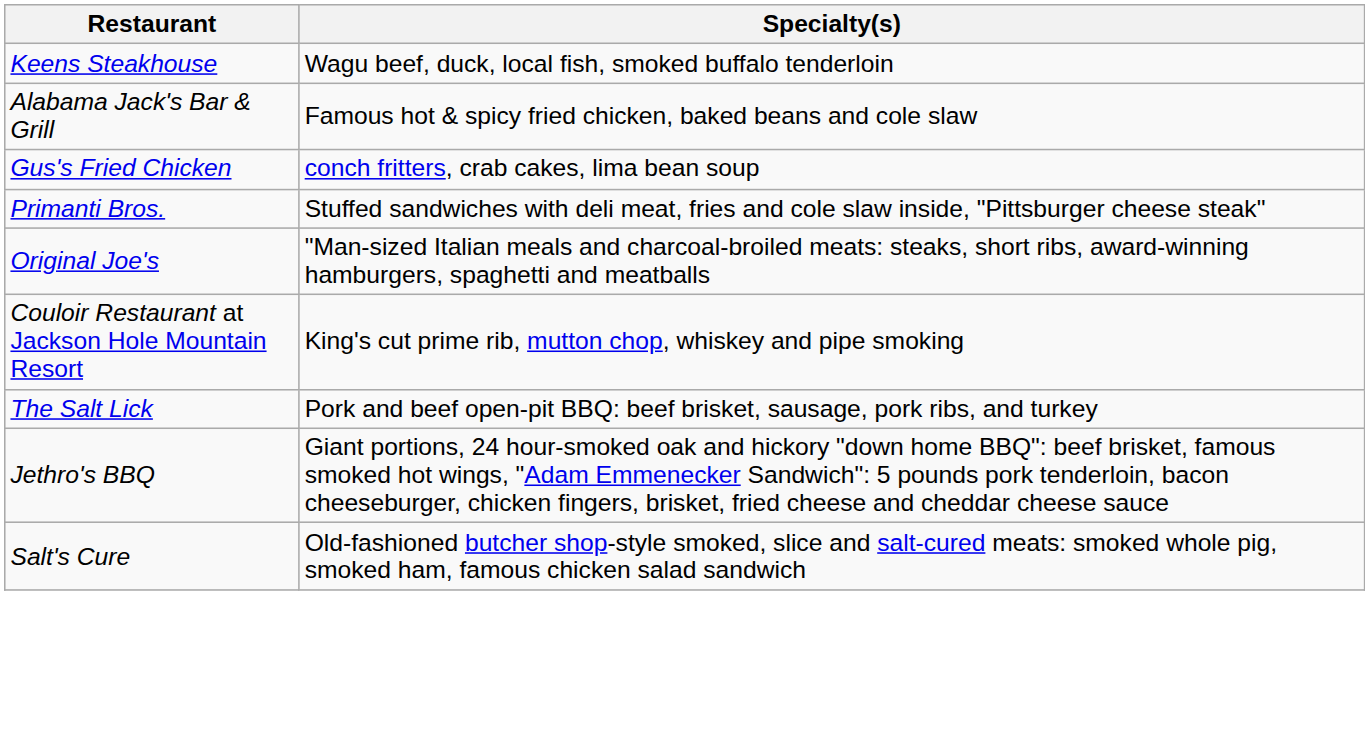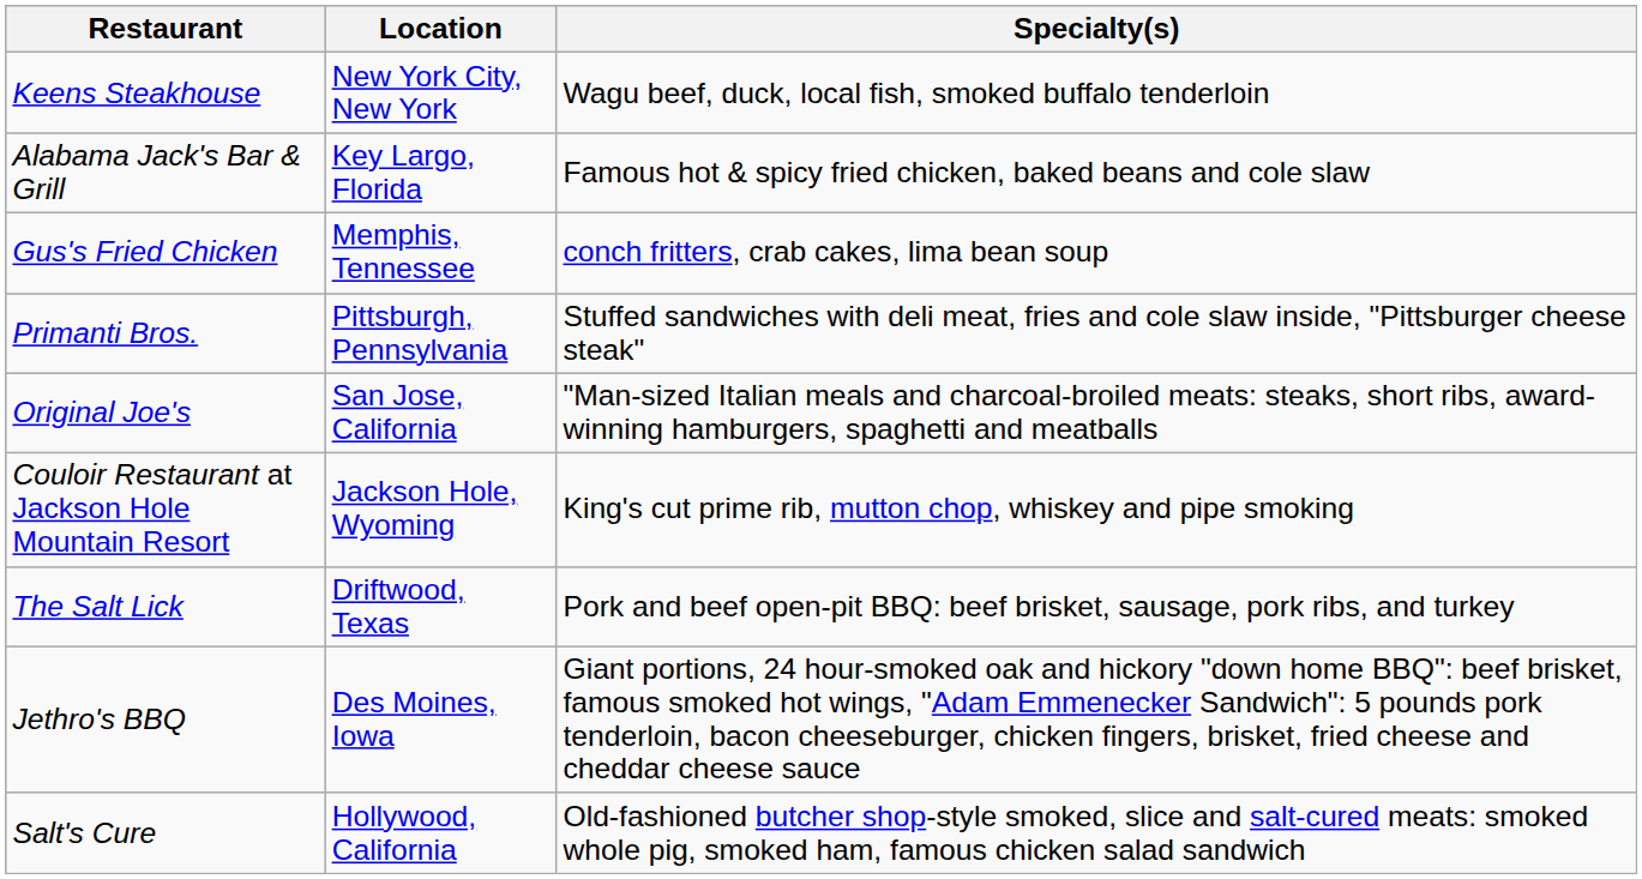+ column: Location | New York City, New York | Key Largo, Florida | Memphis, Tennessee | Pittsburgh, Pennsylvania | San Jose, California | Jackson Hole, Wyoming | Driftwood, Texas | Des Moines, Iowa | Hollywood, California
